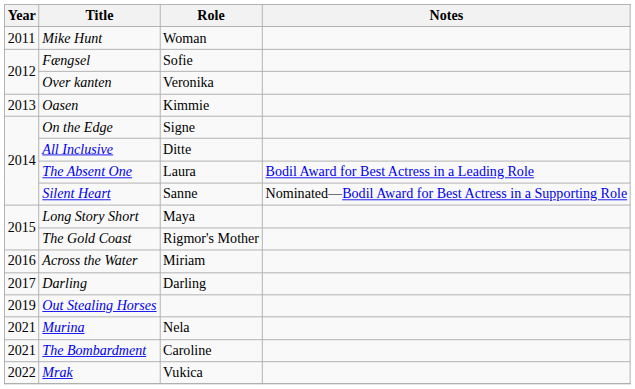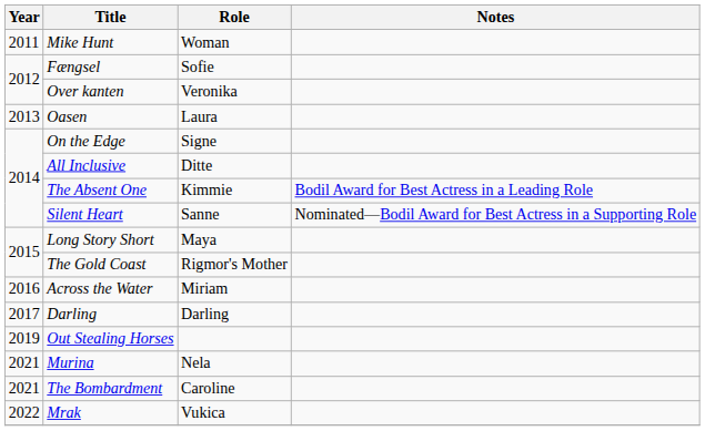Oasen | Role: Kimmie -> Laura
The Absent One | Role: Laura -> Kimmie
